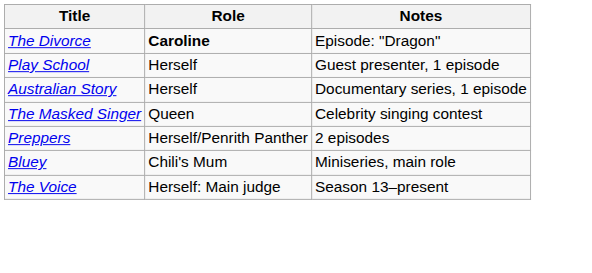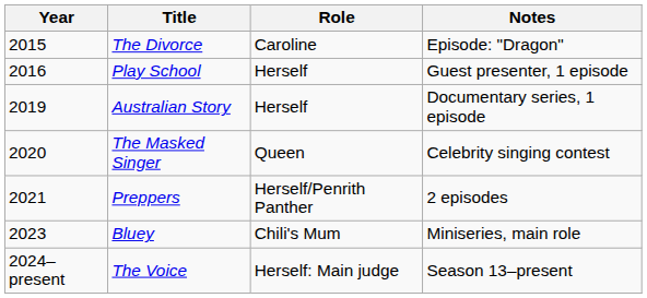+ column: Year | 2015 | 2016 | 2019 | 2020 | 2021 | 2023 | 2024–present
The Divorce | Role: bold -> normal
